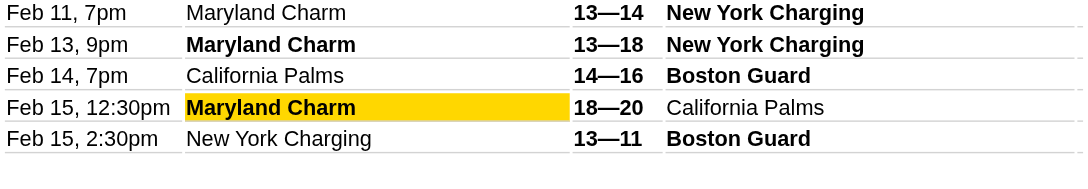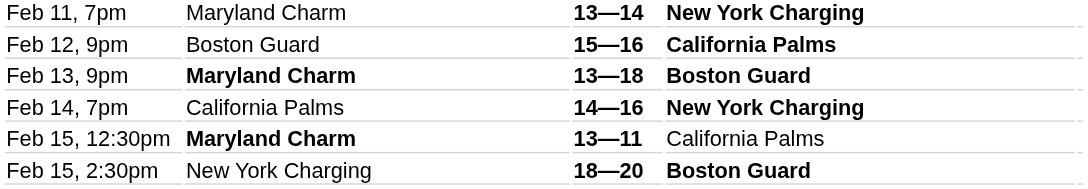+ row: Feb 12, 9pm | Boston Guard | 15—16 | California Palms
Feb 13, 9pm | column 4: New York Charging -> Boston Guard
Feb 14, 7pm | column 4: Boston Guard -> New York Charging
Feb 15, 12:30pm | column 2: gold background -> no background
Feb 15, 12:30pm | column 3: 18—20 -> 13—11
Feb 15, 2:30pm | column 3: 13—11 -> 18—20
